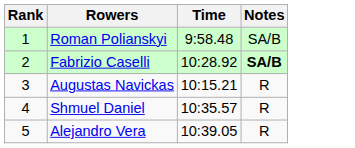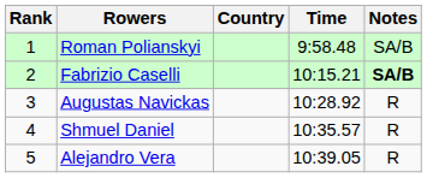+ column: Country
Fabrizio Caselli | Time: 10:28.92 -> 10:15.21
Augustas Navickas | Time: 10:15.21 -> 10:28.92
